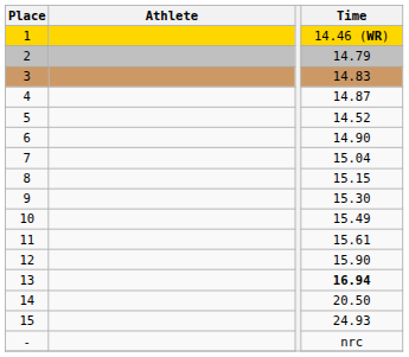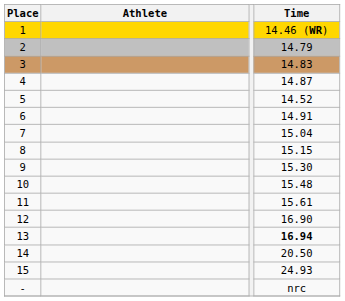6 | Time: 14.90 -> 14.91
10 | Time: 15.49 -> 15.48
12 | Time: 15.90 -> 16.90
